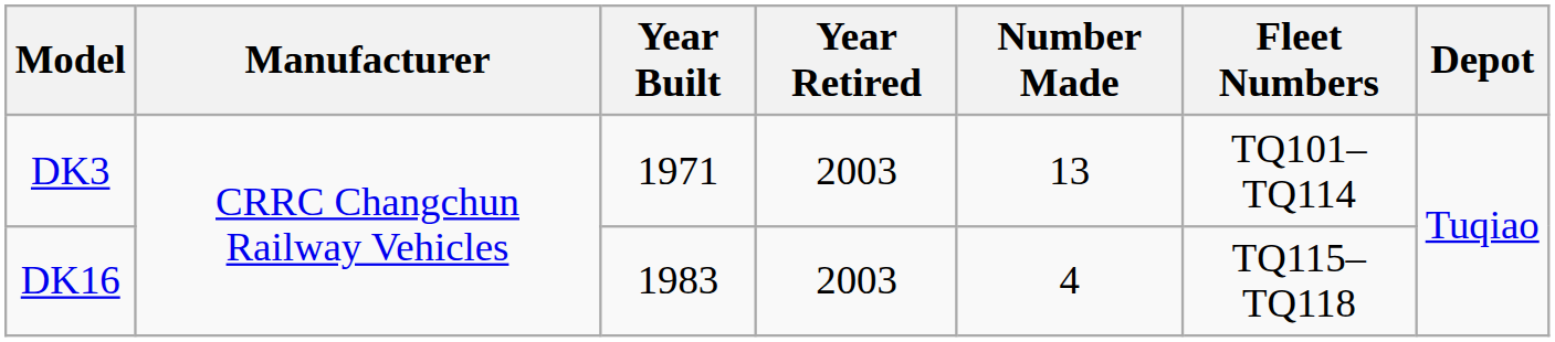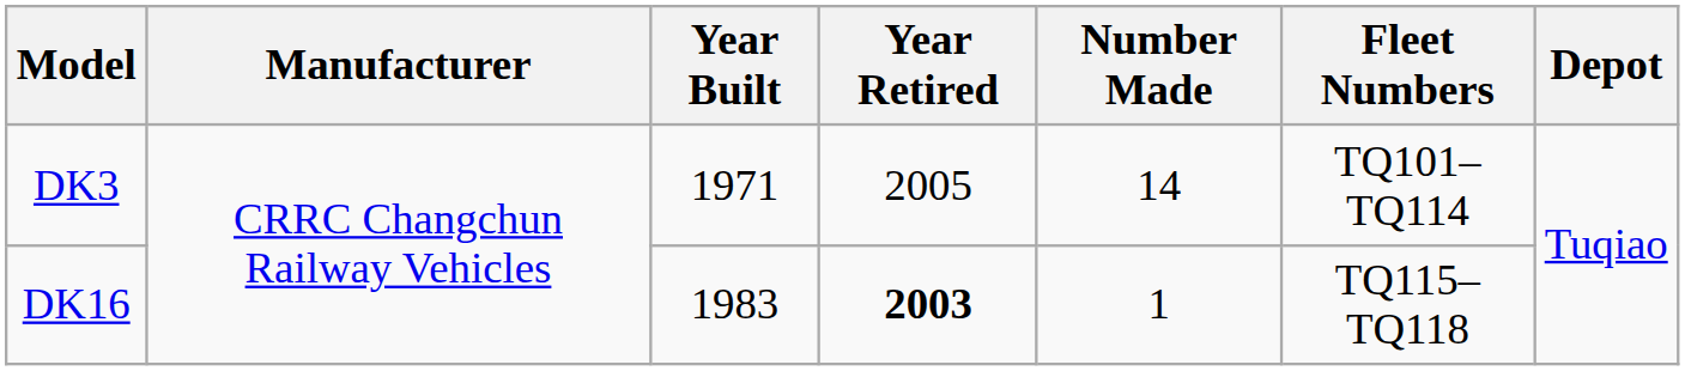DK3 | Year Retired: 2003 -> 2005
DK3 | Number Made: 13 -> 14
DK16 | Year Retired: normal -> bold
DK16 | Number Made: 4 -> 1
